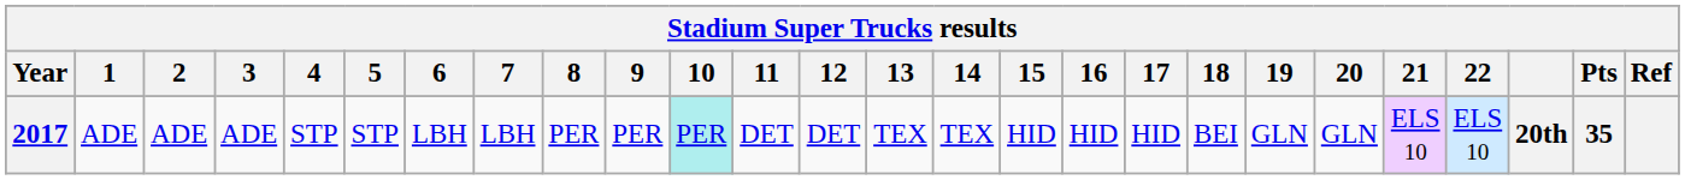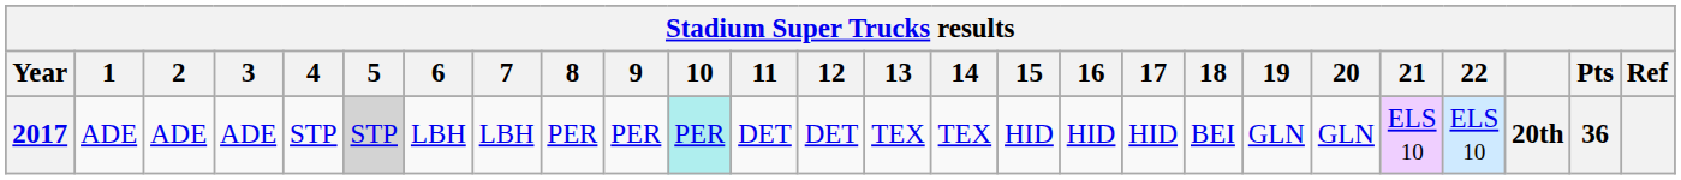2017 | 5: no background -> lightgrey background
2017 | Pts: 35 -> 36
